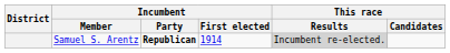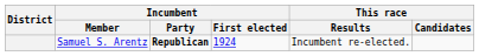Samuel S. Arentz | Incumbent / First elected: 1914 -> 1924
Samuel S. Arentz | This race / Results: lightgrey background -> no background
